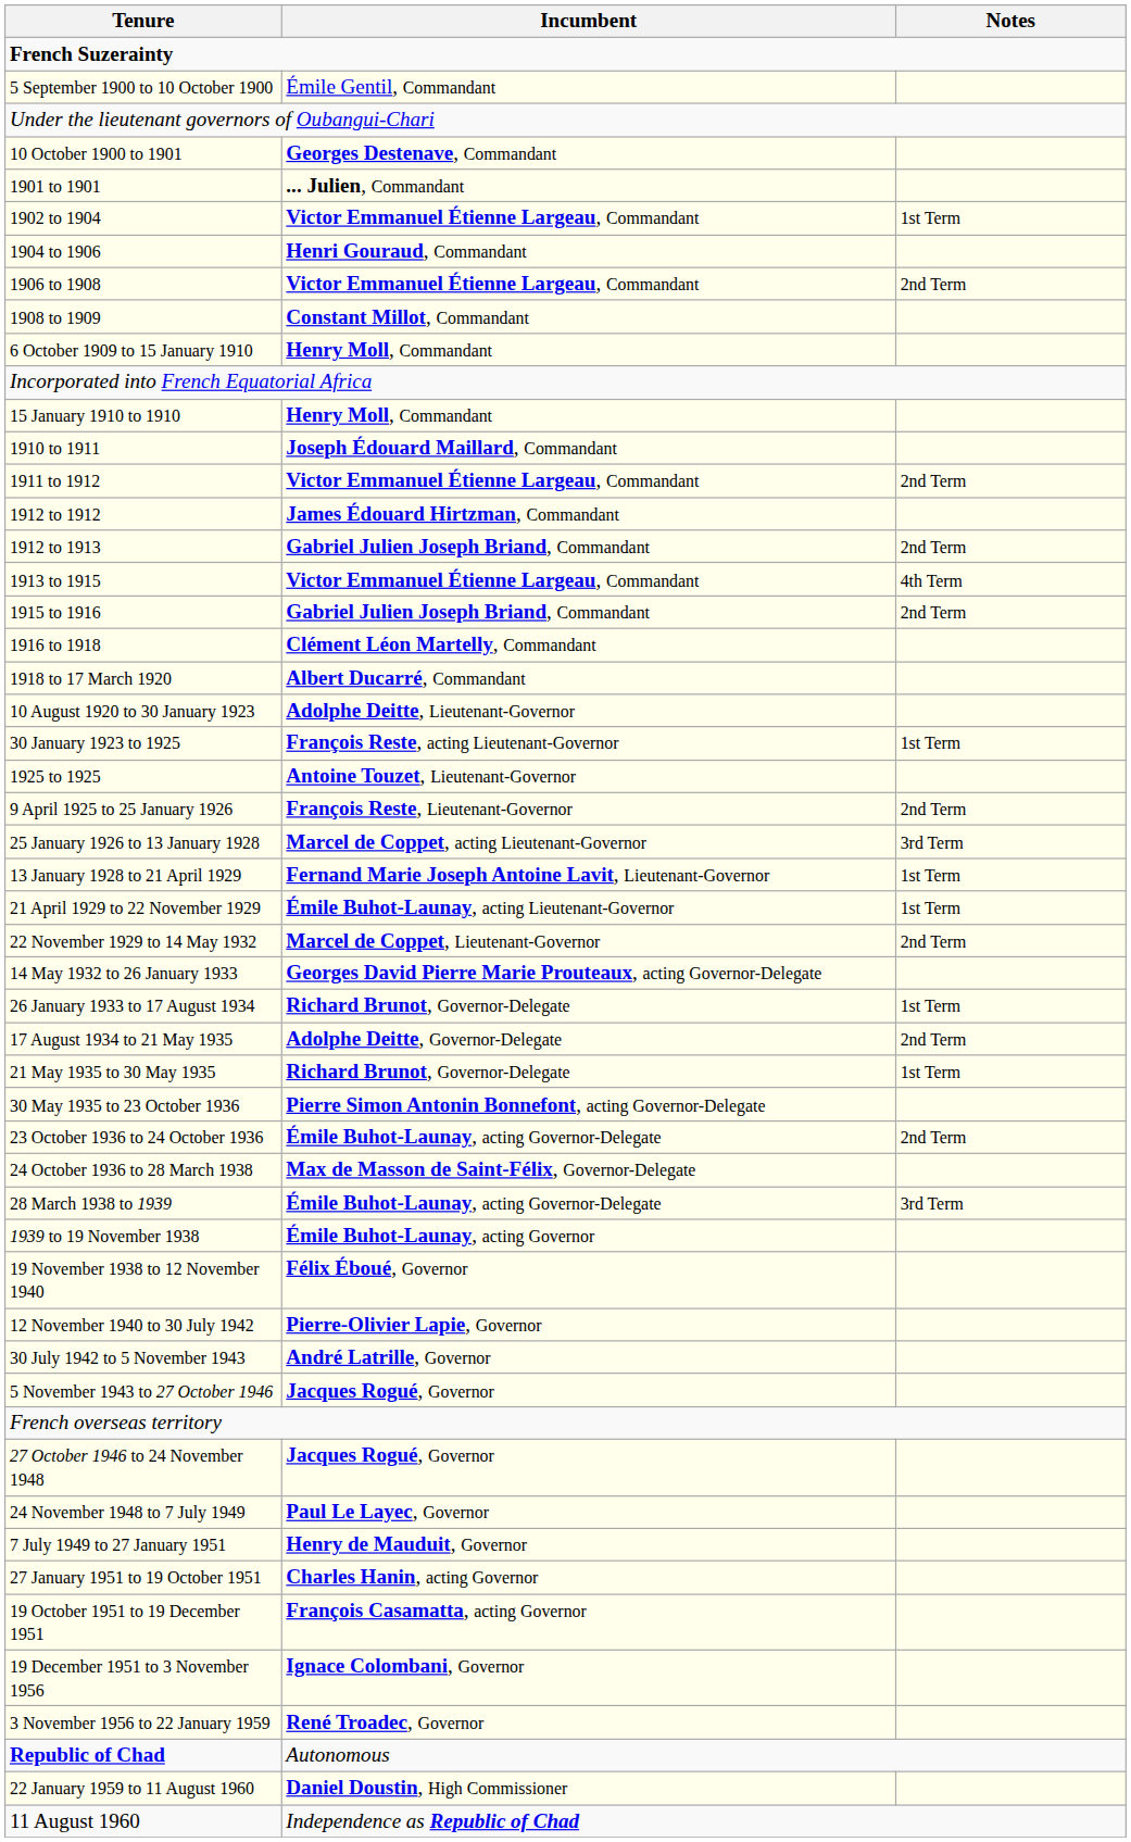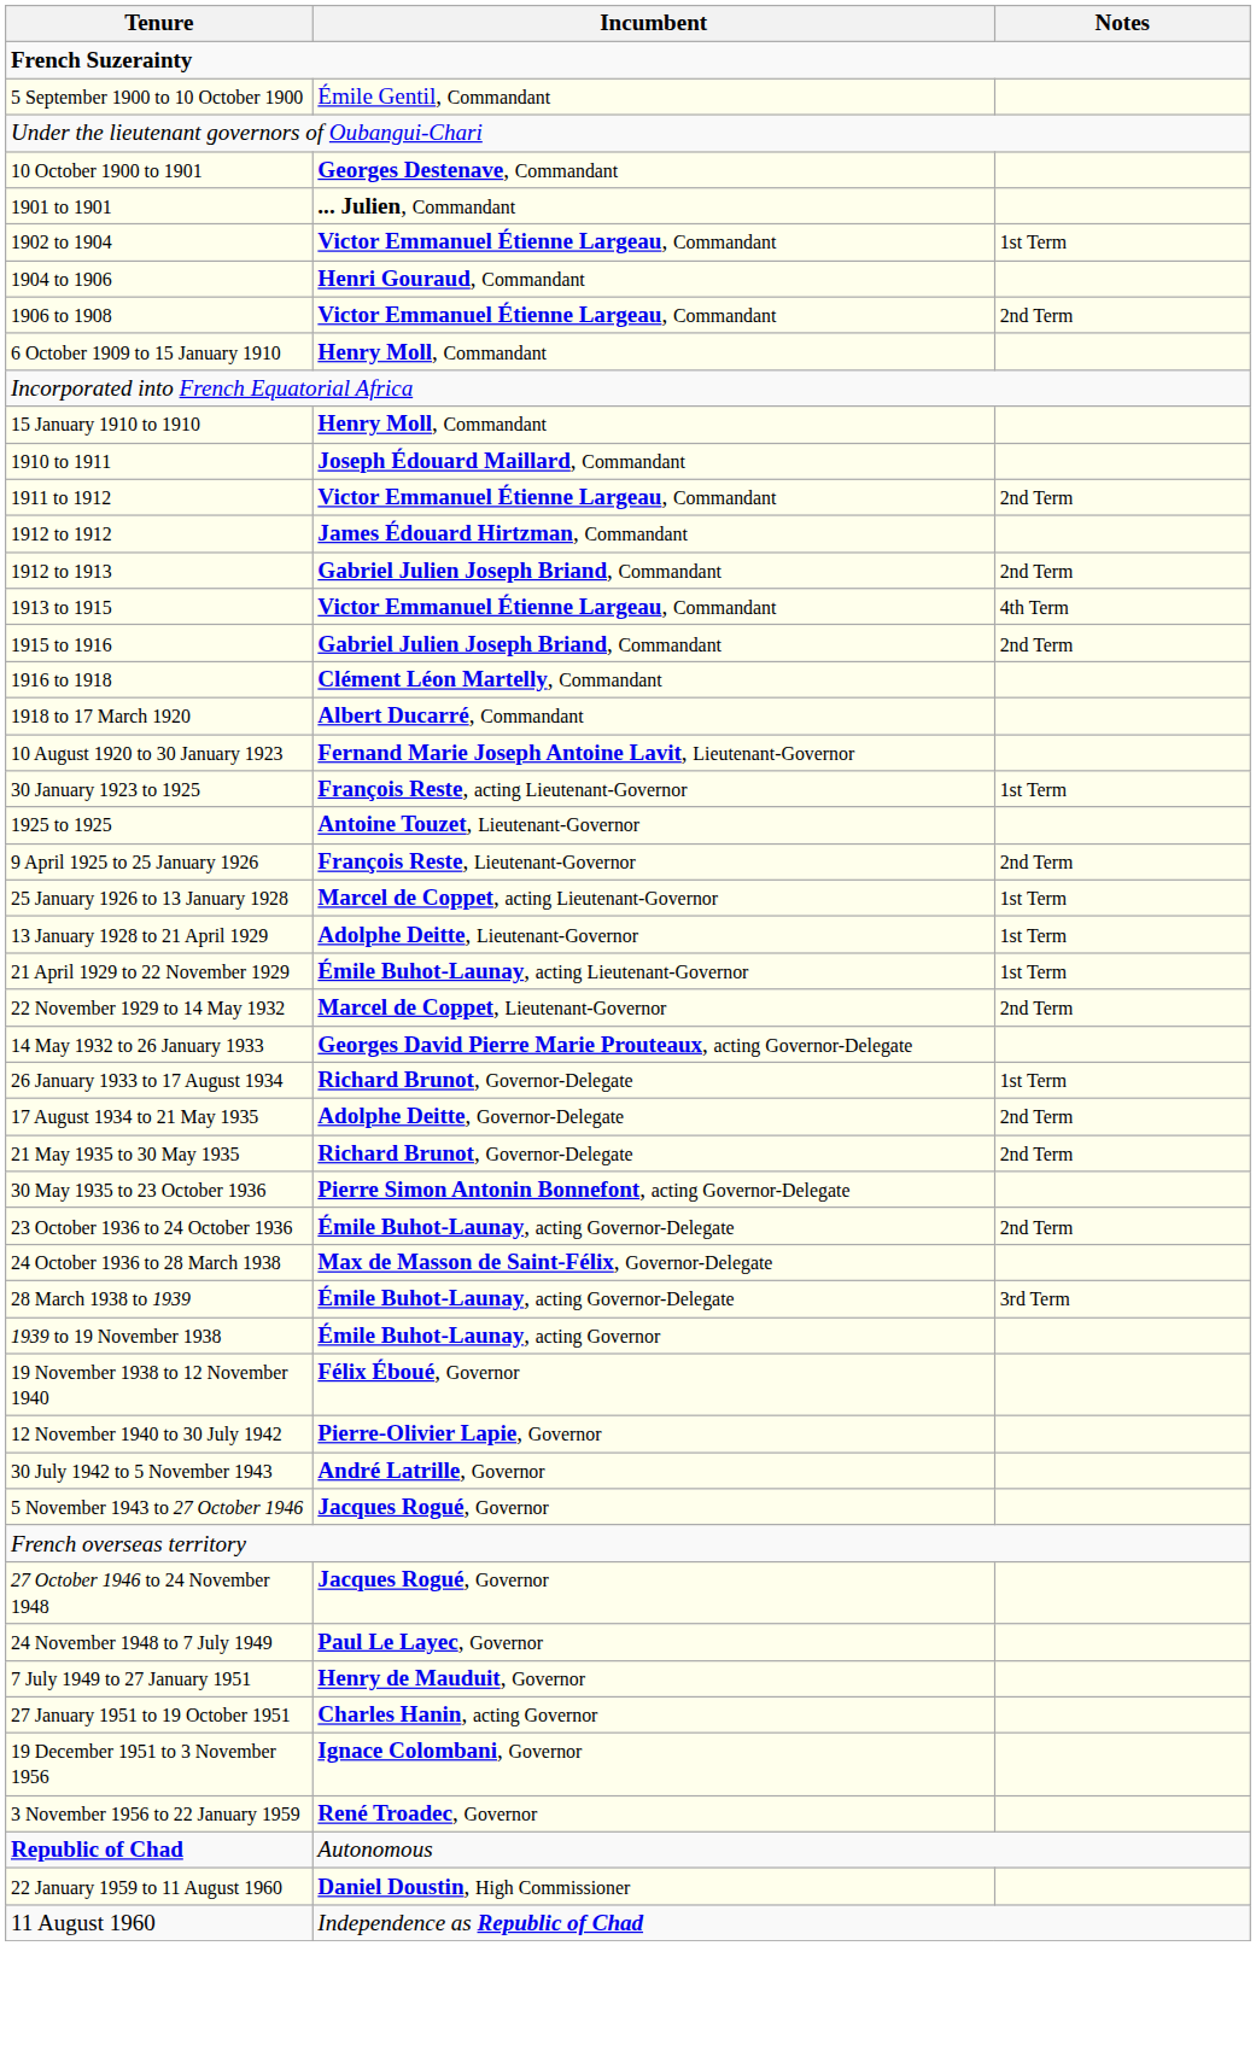- row: 1908 to 1909 | Constant Millot, Commandant
10 August 1920 to 30 January 1923 | Incumbent: Adolphe Deitte, Lieutenant-Governor -> Fernand Marie Joseph Antoine Lavit, Lieutenant-Governor
25 January 1926 to 13 January 1928 | Notes: 3rd Term -> 1st Term
13 January 1928 to 21 April 1929 | Incumbent: Fernand Marie Joseph Antoine Lavit, Lieutenant-Governor -> Adolphe Deitte, Lieutenant-Governor
21 May 1935 to 30 May 1935 | Notes: 1st Term -> 2nd Term
- row: 19 October 1951 to 19 December 1951 | François Casamatta, acting Governor
